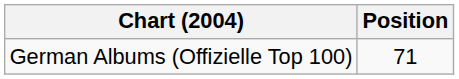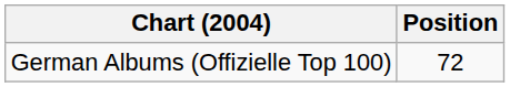German Albums (Offizielle Top 100) | Position: 71 -> 72
